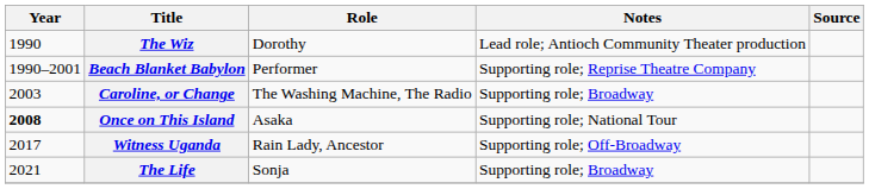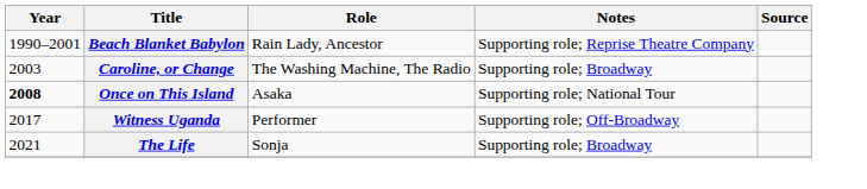- row: 1990 | The Wiz | Dorothy | Lead role; Antioch Community Theater production
Beach Blanket Babylon | Role: Performer -> Rain Lady, Ancestor
Witness Uganda | Role: Rain Lady, Ancestor -> Performer
